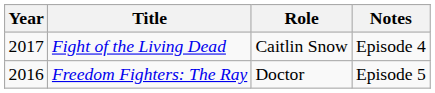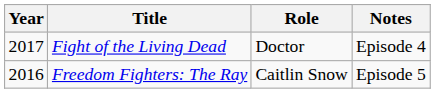Fight of the Living Dead | Role: Caitlin Snow -> Doctor
Freedom Fighters: The Ray | Role: Doctor -> Caitlin Snow
